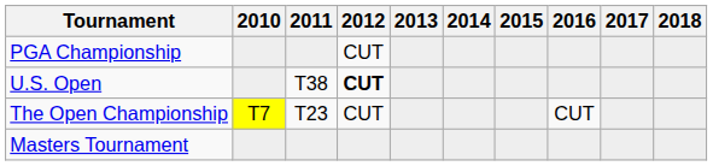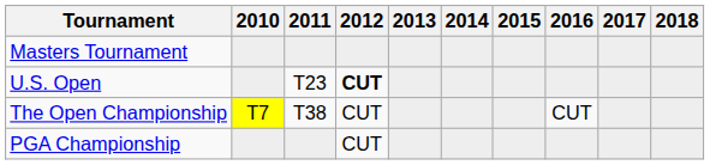rows swapped: Masters Tournament <-> PGA Championship
U.S. Open | 2011: T38 -> T23
The Open Championship | 2011: T23 -> T38
